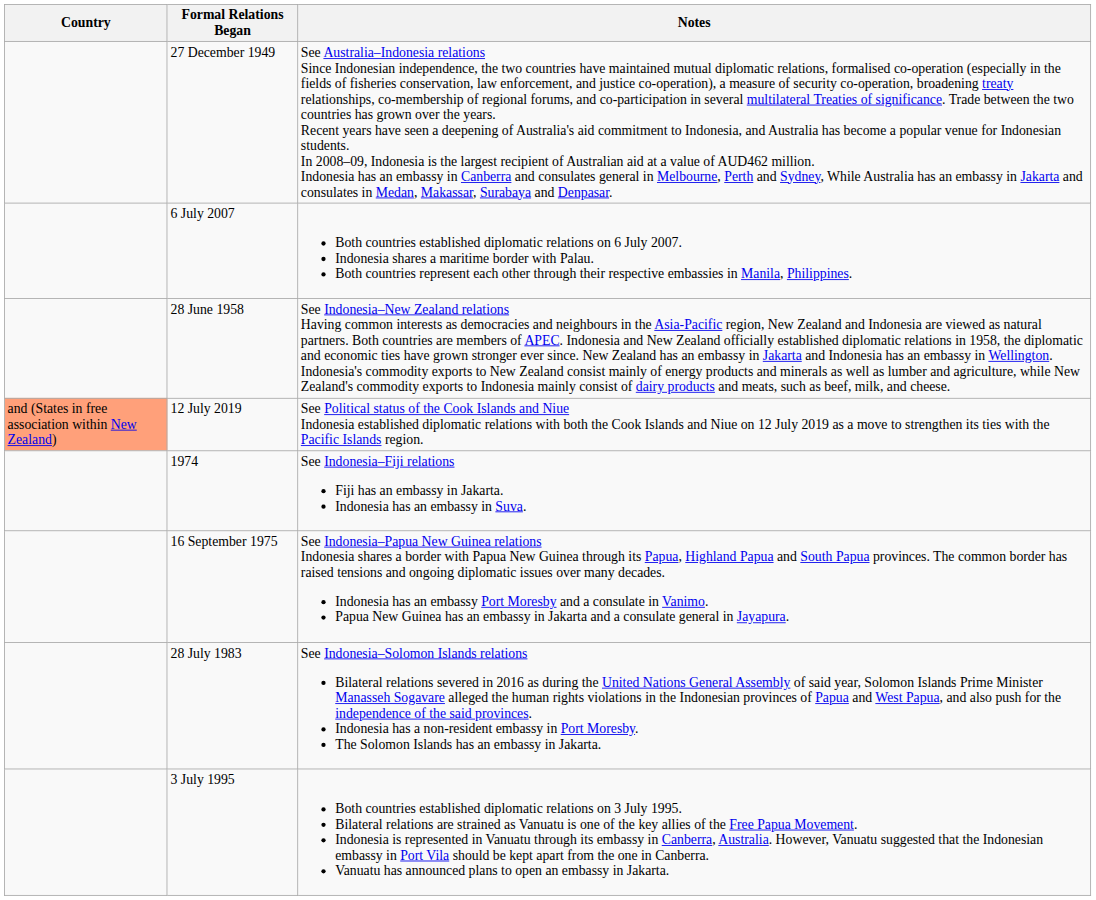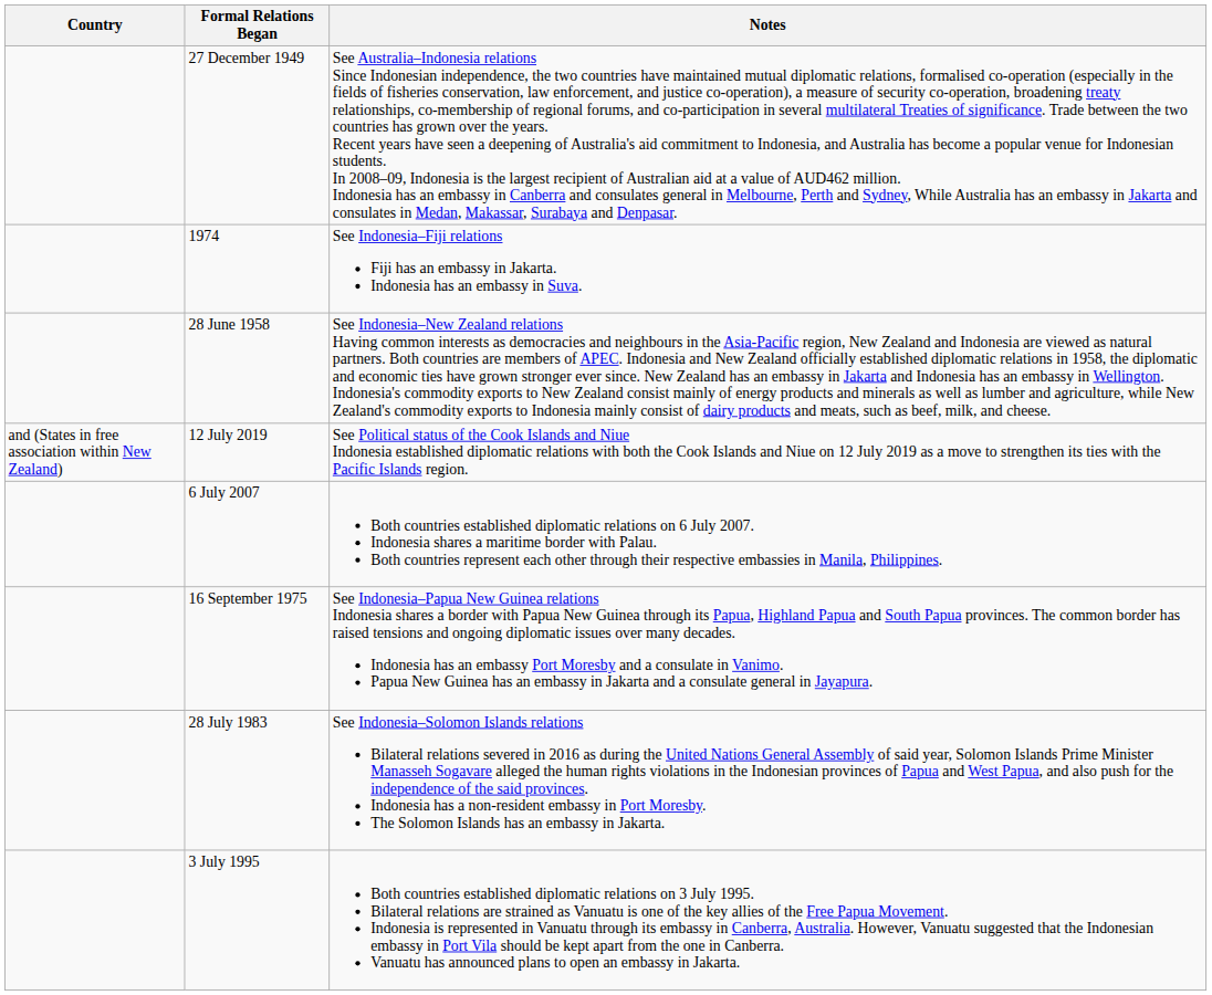rows swapped: 1974 <-> 6 July 2007
12 July 2019 | Country: lightsalmon background -> no background
